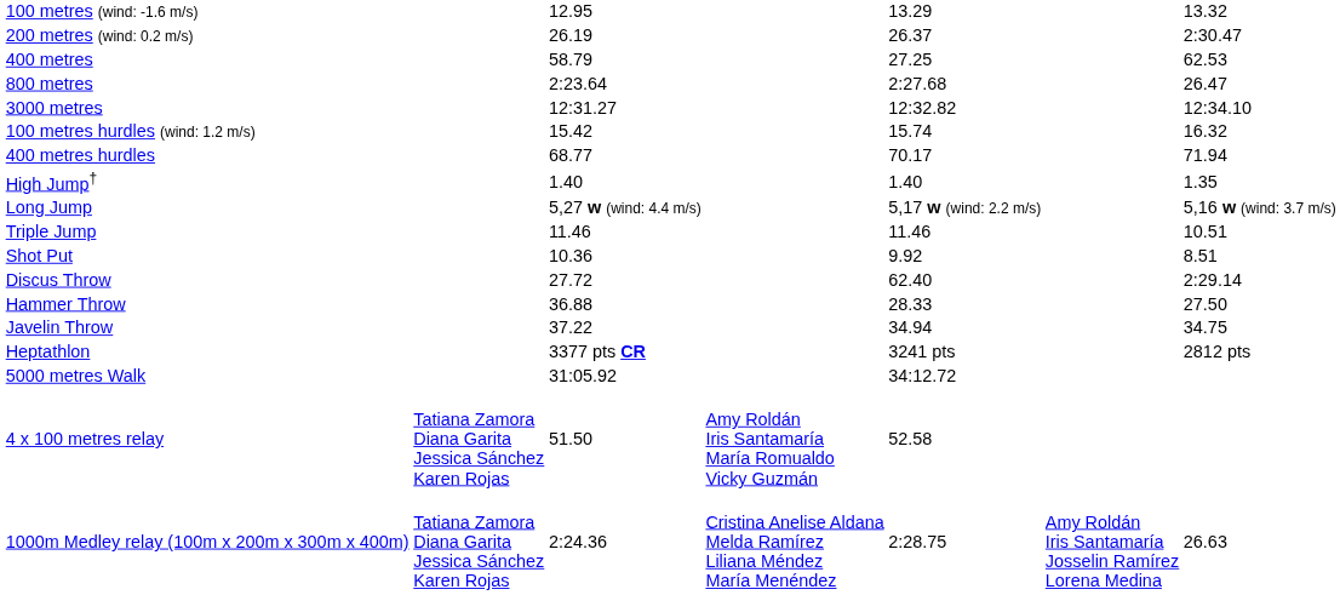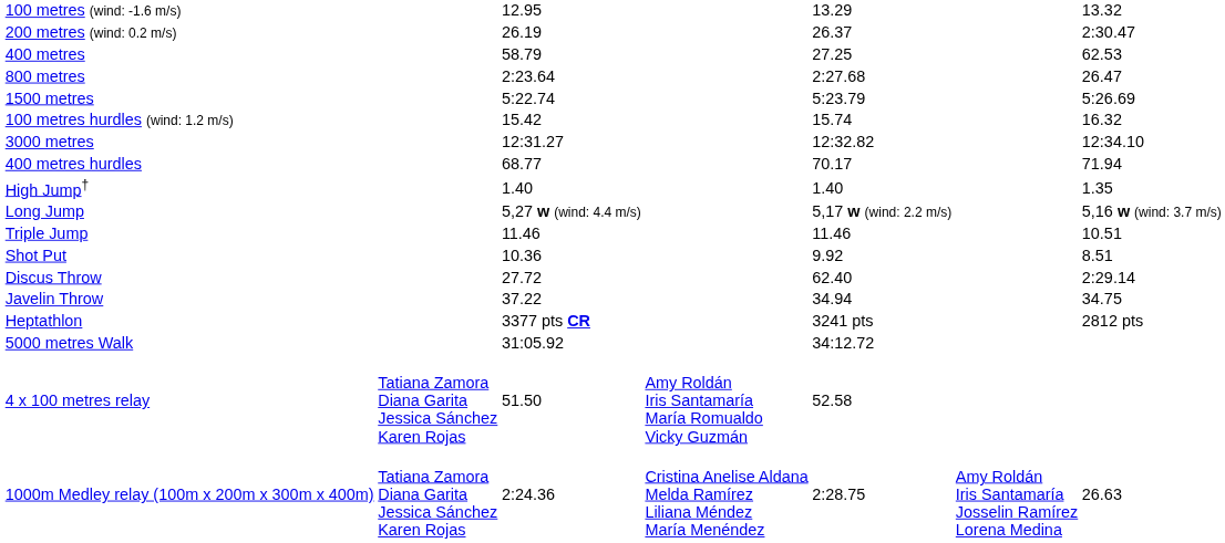+ row: 1500 metres | 5:22.74 | 5:23.79 | 5:26.69
rows swapped: 3000 metres <-> 100 metres hurdles (wind: 1.2 m/s)
- row: Hammer Throw | 36.88 | 28.33 | 27.50
